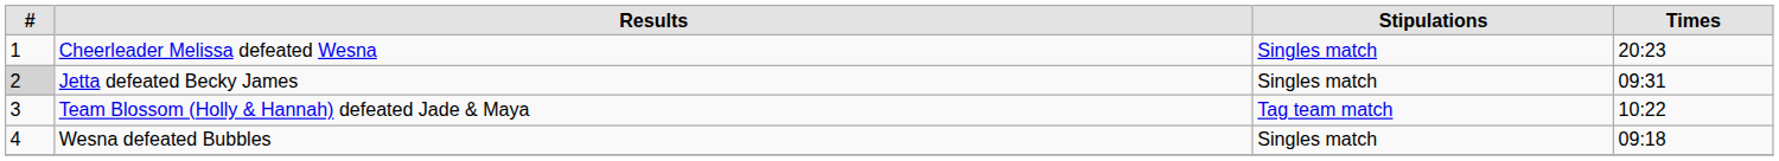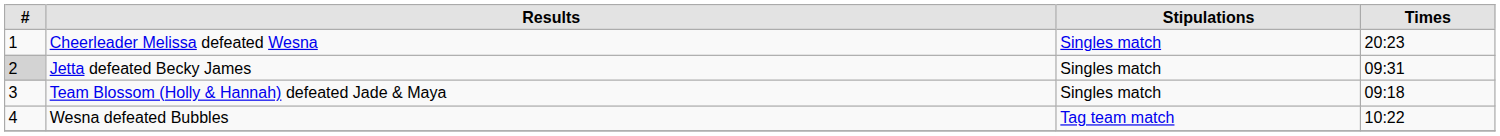Team Blossom (Holly & Hannah) defeated Jade & Maya | Stipulations: Tag team match -> Singles match
Team Blossom (Holly & Hannah) defeated Jade & Maya | Times: 10:22 -> 09:18
Wesna defeated Bubbles | Stipulations: Singles match -> Tag team match
Wesna defeated Bubbles | Times: 09:18 -> 10:22
